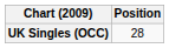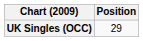UK Singles (OCC) | Position: 28 -> 29
